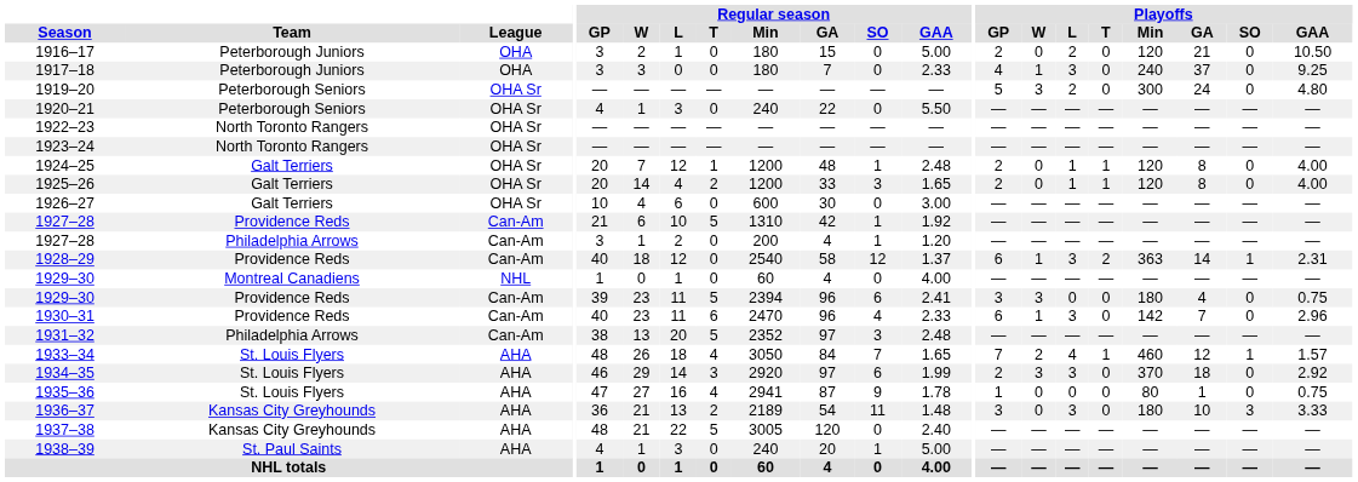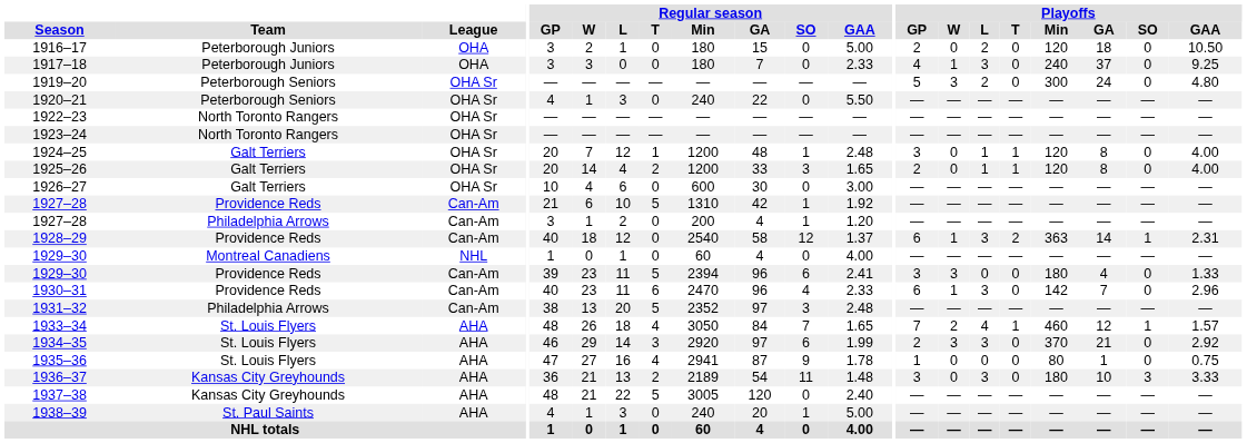1916–17 | Playoffs / GA: 21 -> 18
1924–25 | Playoffs / GP: 2 -> 3
1929–30 / Providence Reds | Playoffs / GAA: 0.75 -> 1.33
1934–35 | Playoffs / GA: 18 -> 21
